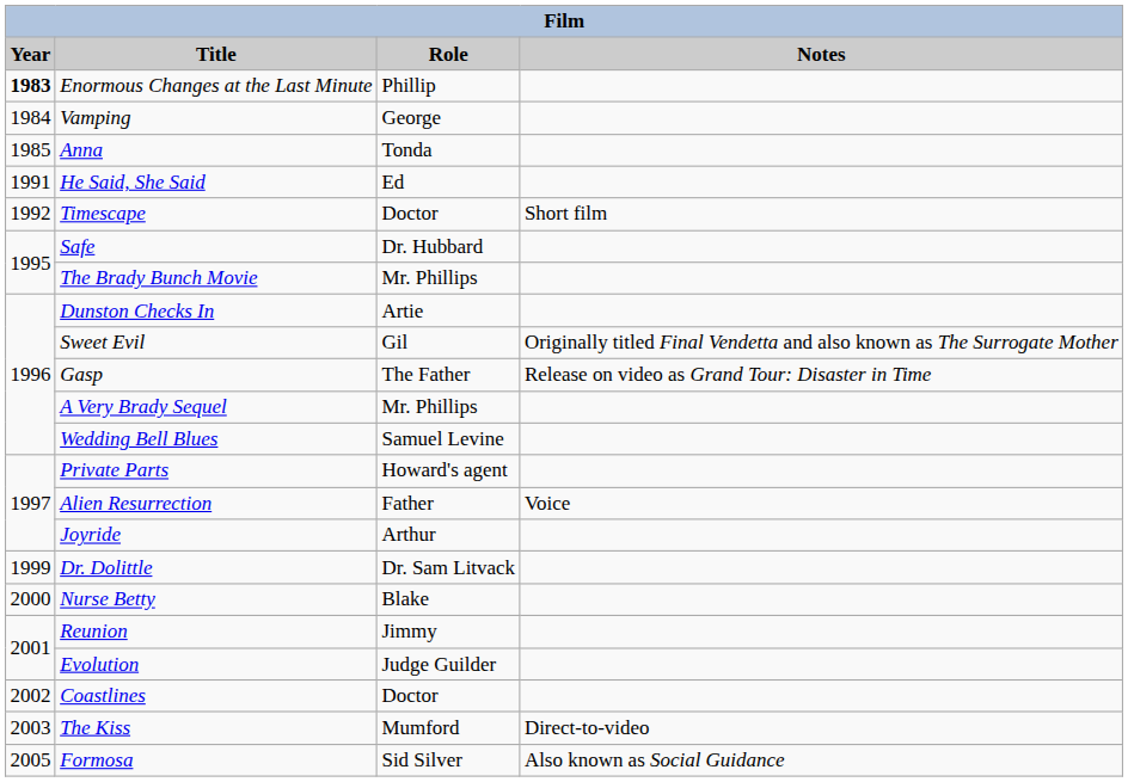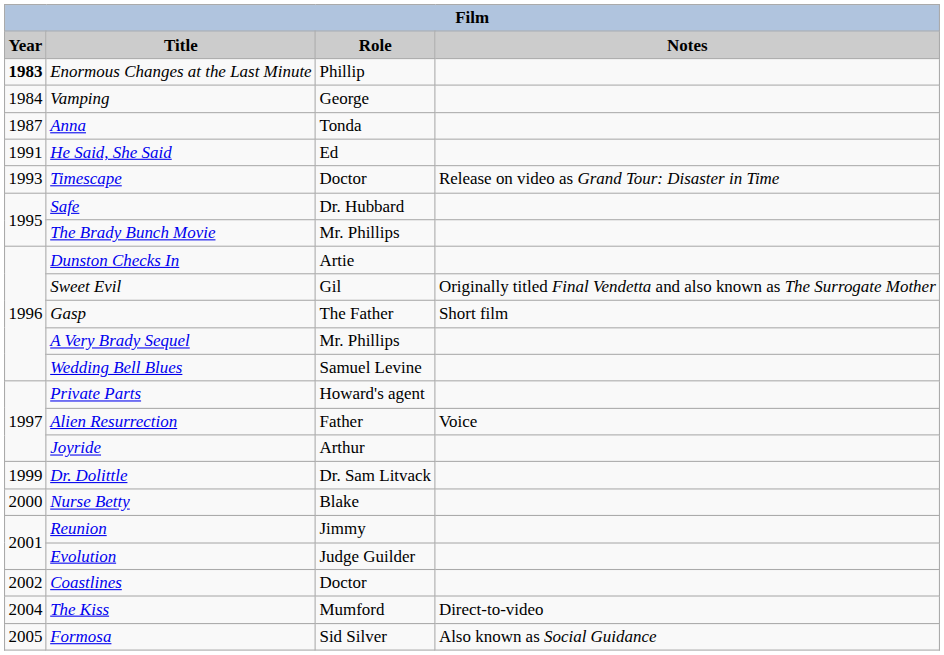Anna | Year: 1985 -> 1987
Timescape | Year: 1992 -> 1993
Timescape | Notes: Short film -> Release on video as Grand Tour: Disaster in Time
Gasp | Notes: Release on video as Grand Tour: Disaster in Time -> Short film
The Kiss | Year: 2003 -> 2004
